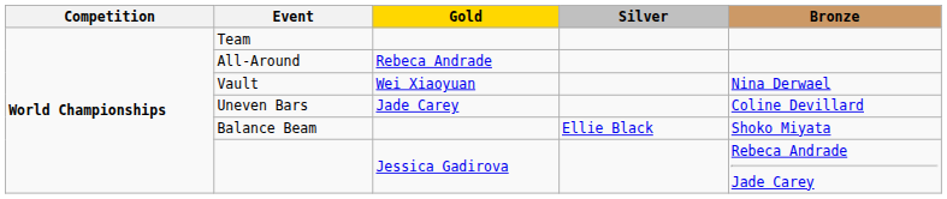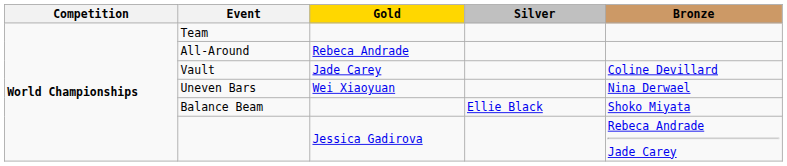Vault | Gold: Wei Xiaoyuan -> Jade Carey
Vault | Bronze: Nina Derwael -> Coline Devillard
Uneven Bars | Gold: Jade Carey -> Wei Xiaoyuan
Uneven Bars | Bronze: Coline Devillard -> Nina Derwael
